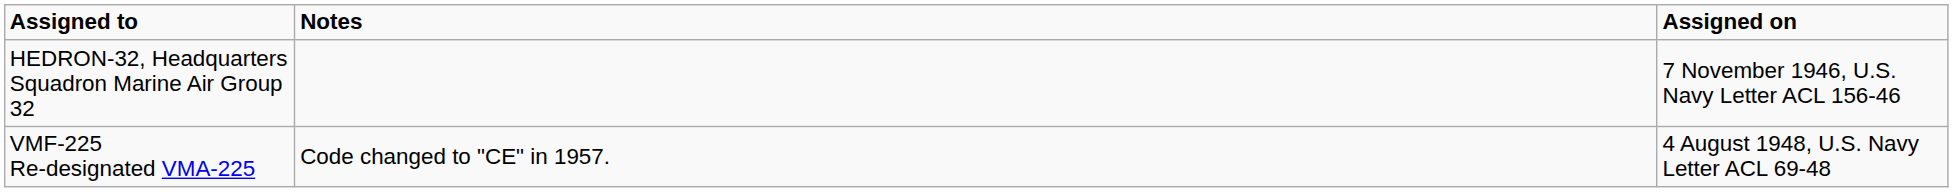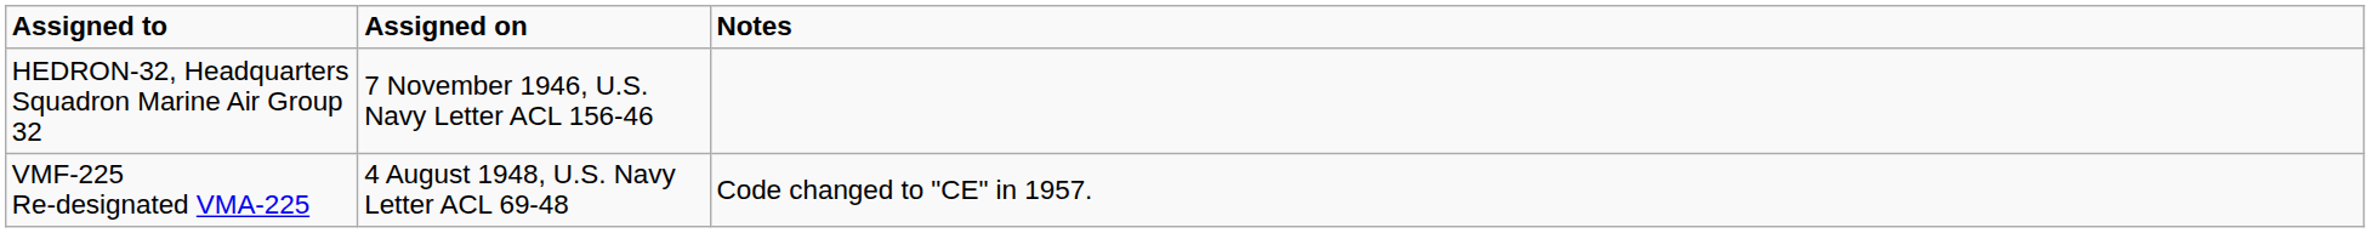columns swapped: Assigned on <-> Notes
